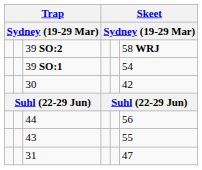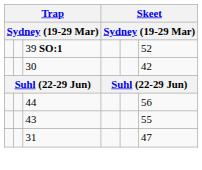- row: 39 SO:2 | 58 WRJ
39 SO:1 | column 6: 54 -> 52
